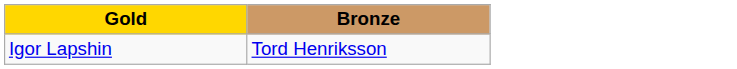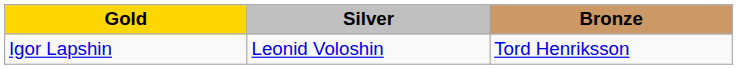+ column: Silver | Leonid Voloshin
